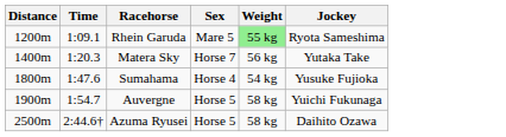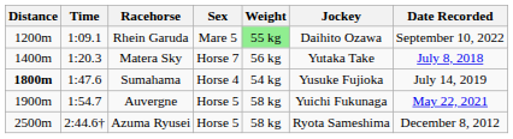+ column: Date Recorded | September 10, 2022 | July 8, 2018 | July 14, 2019 | May 22, 2021 | December 8, 2012
Rhein Garuda | Jockey: Ryota Sameshima -> Daihito Ozawa
Sumahama | Distance: normal -> bold
Azuma Ryusei | Jockey: Daihito Ozawa -> Ryota Sameshima
